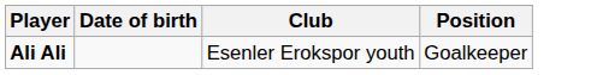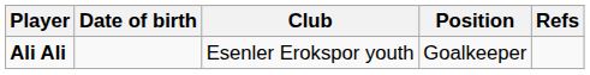+ column: Refs
